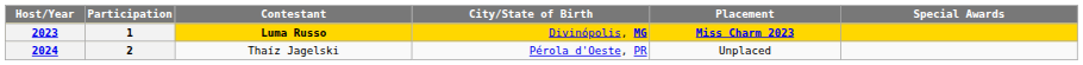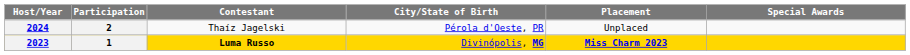rows swapped: 2024 <-> 2023
